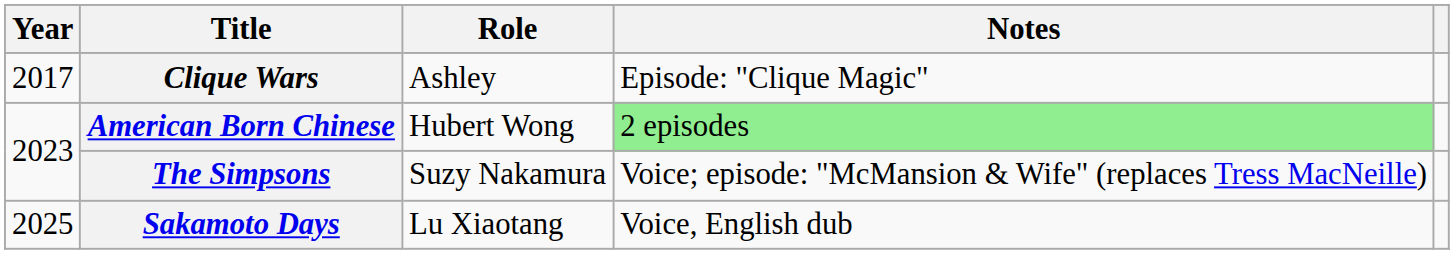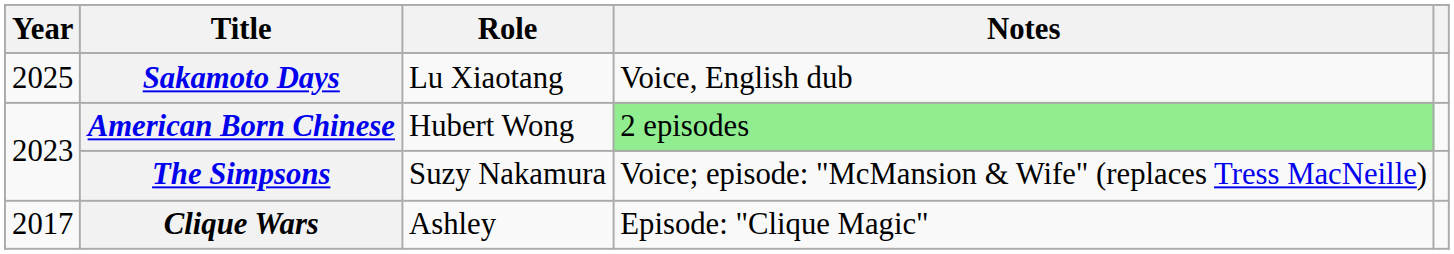rows swapped: Clique Wars <-> Sakamoto Days
